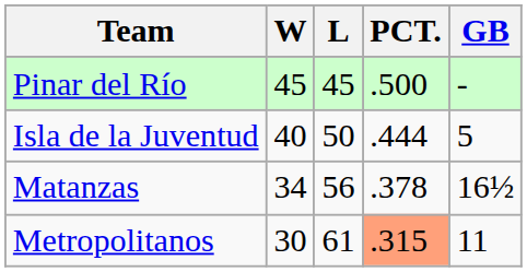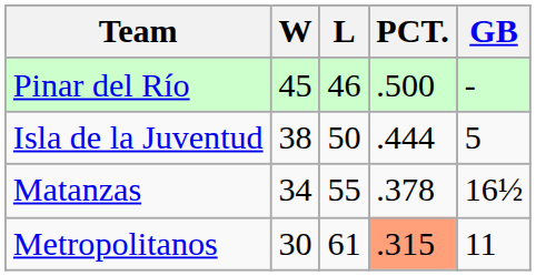Pinar del Río | L: 45 -> 46
Isla de la Juventud | W: 40 -> 38
Matanzas | L: 56 -> 55
